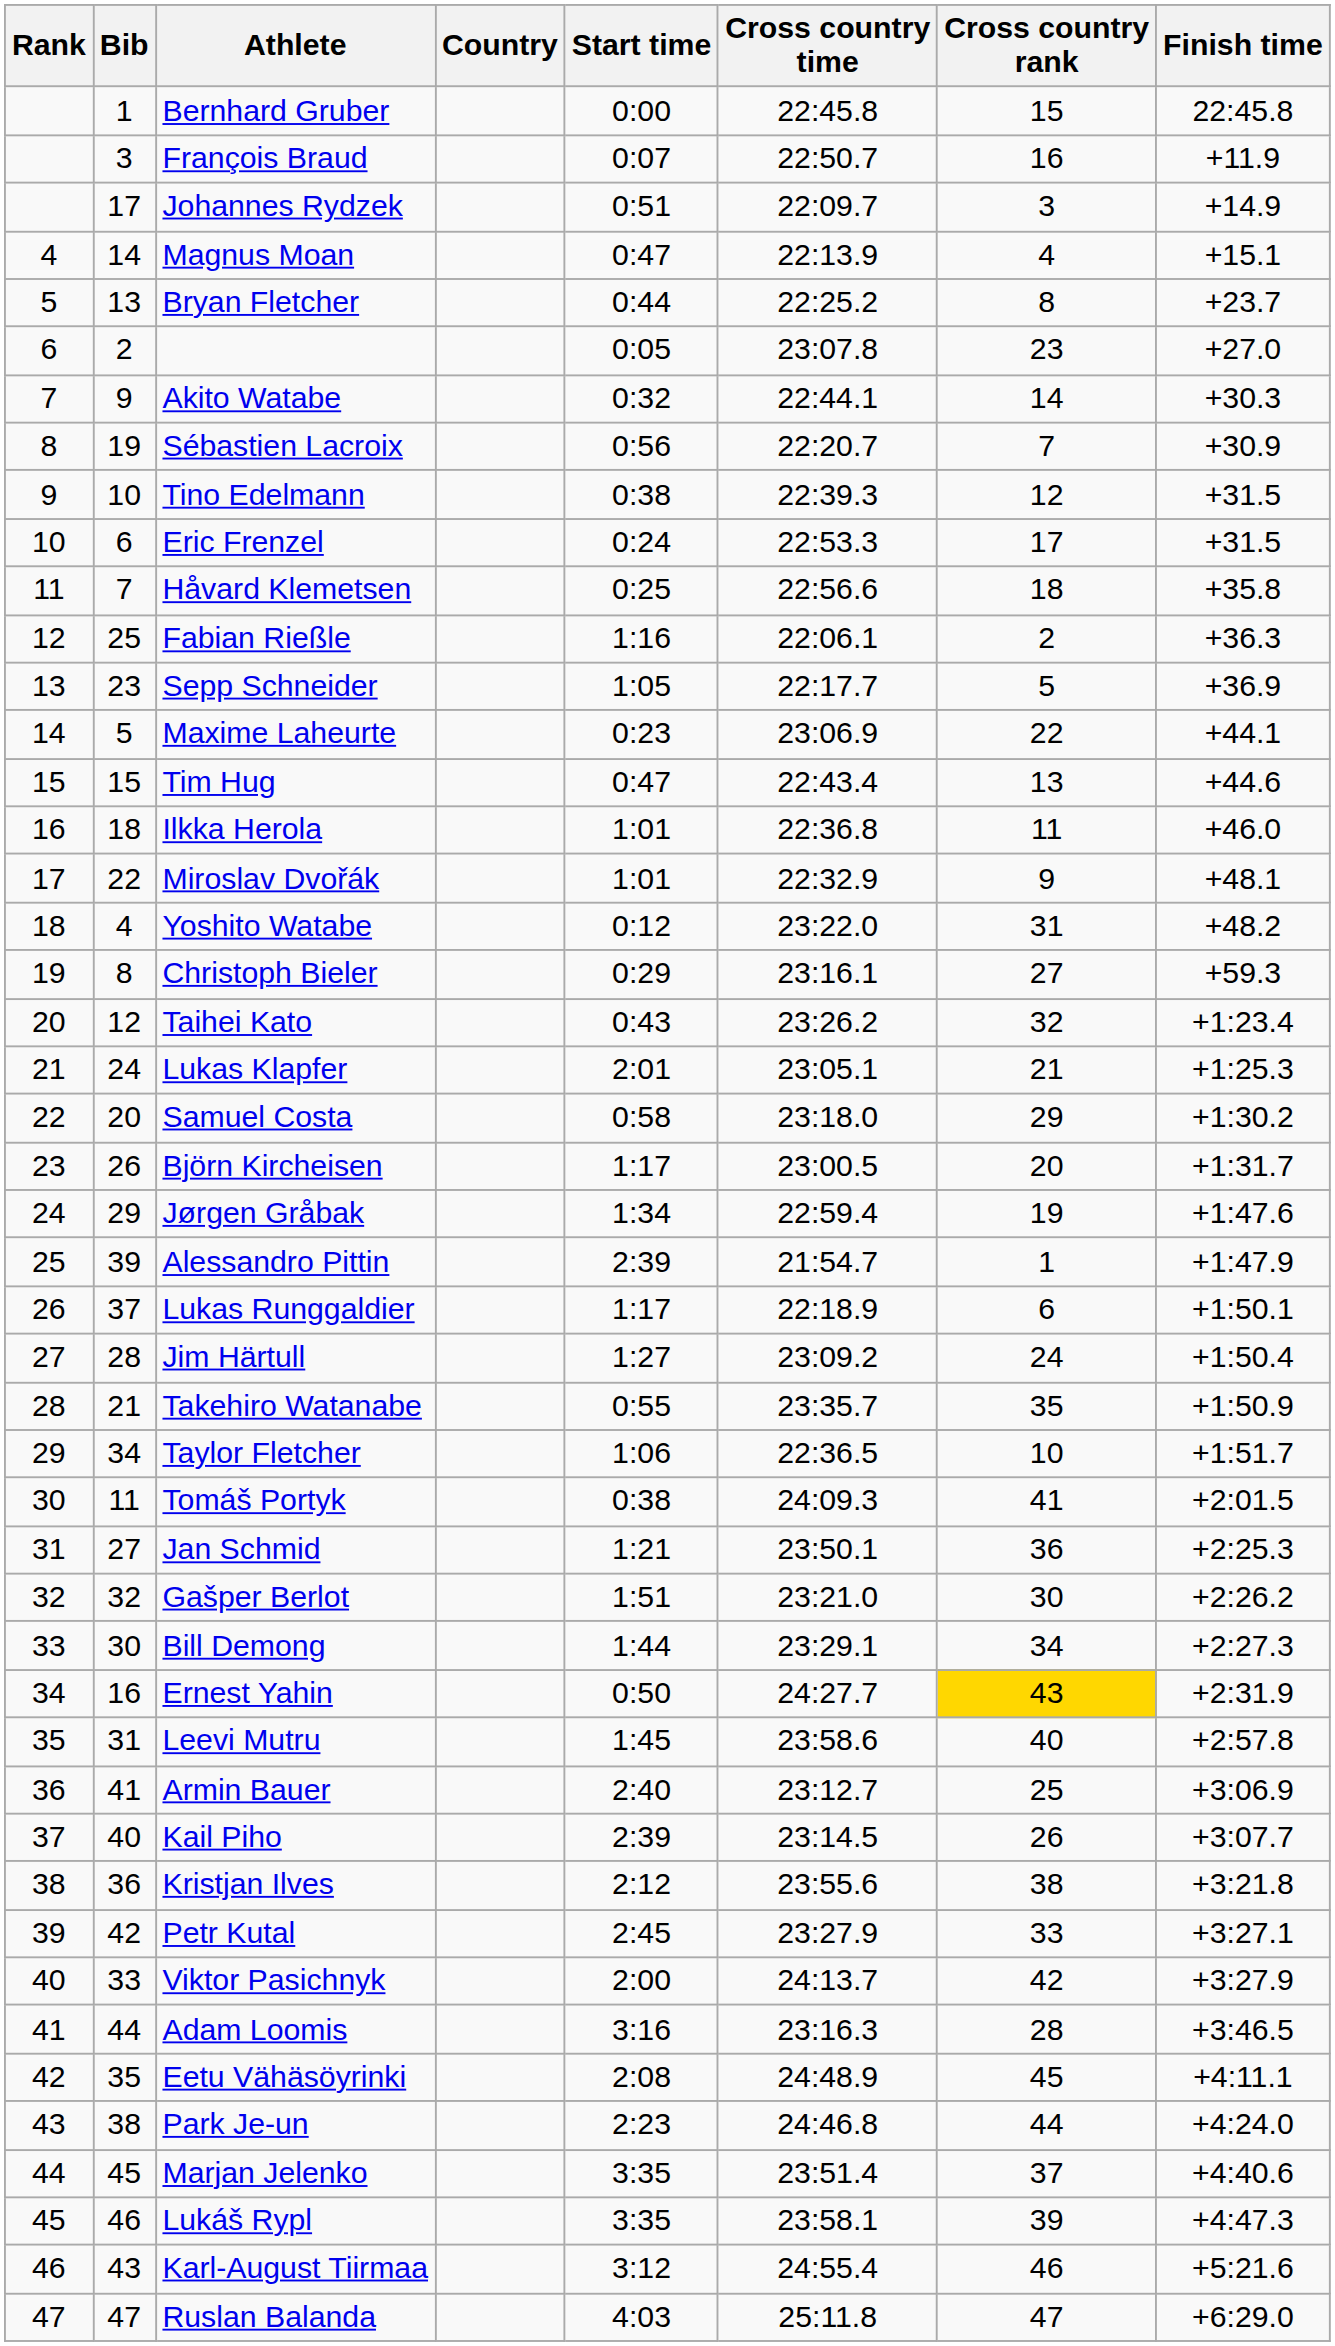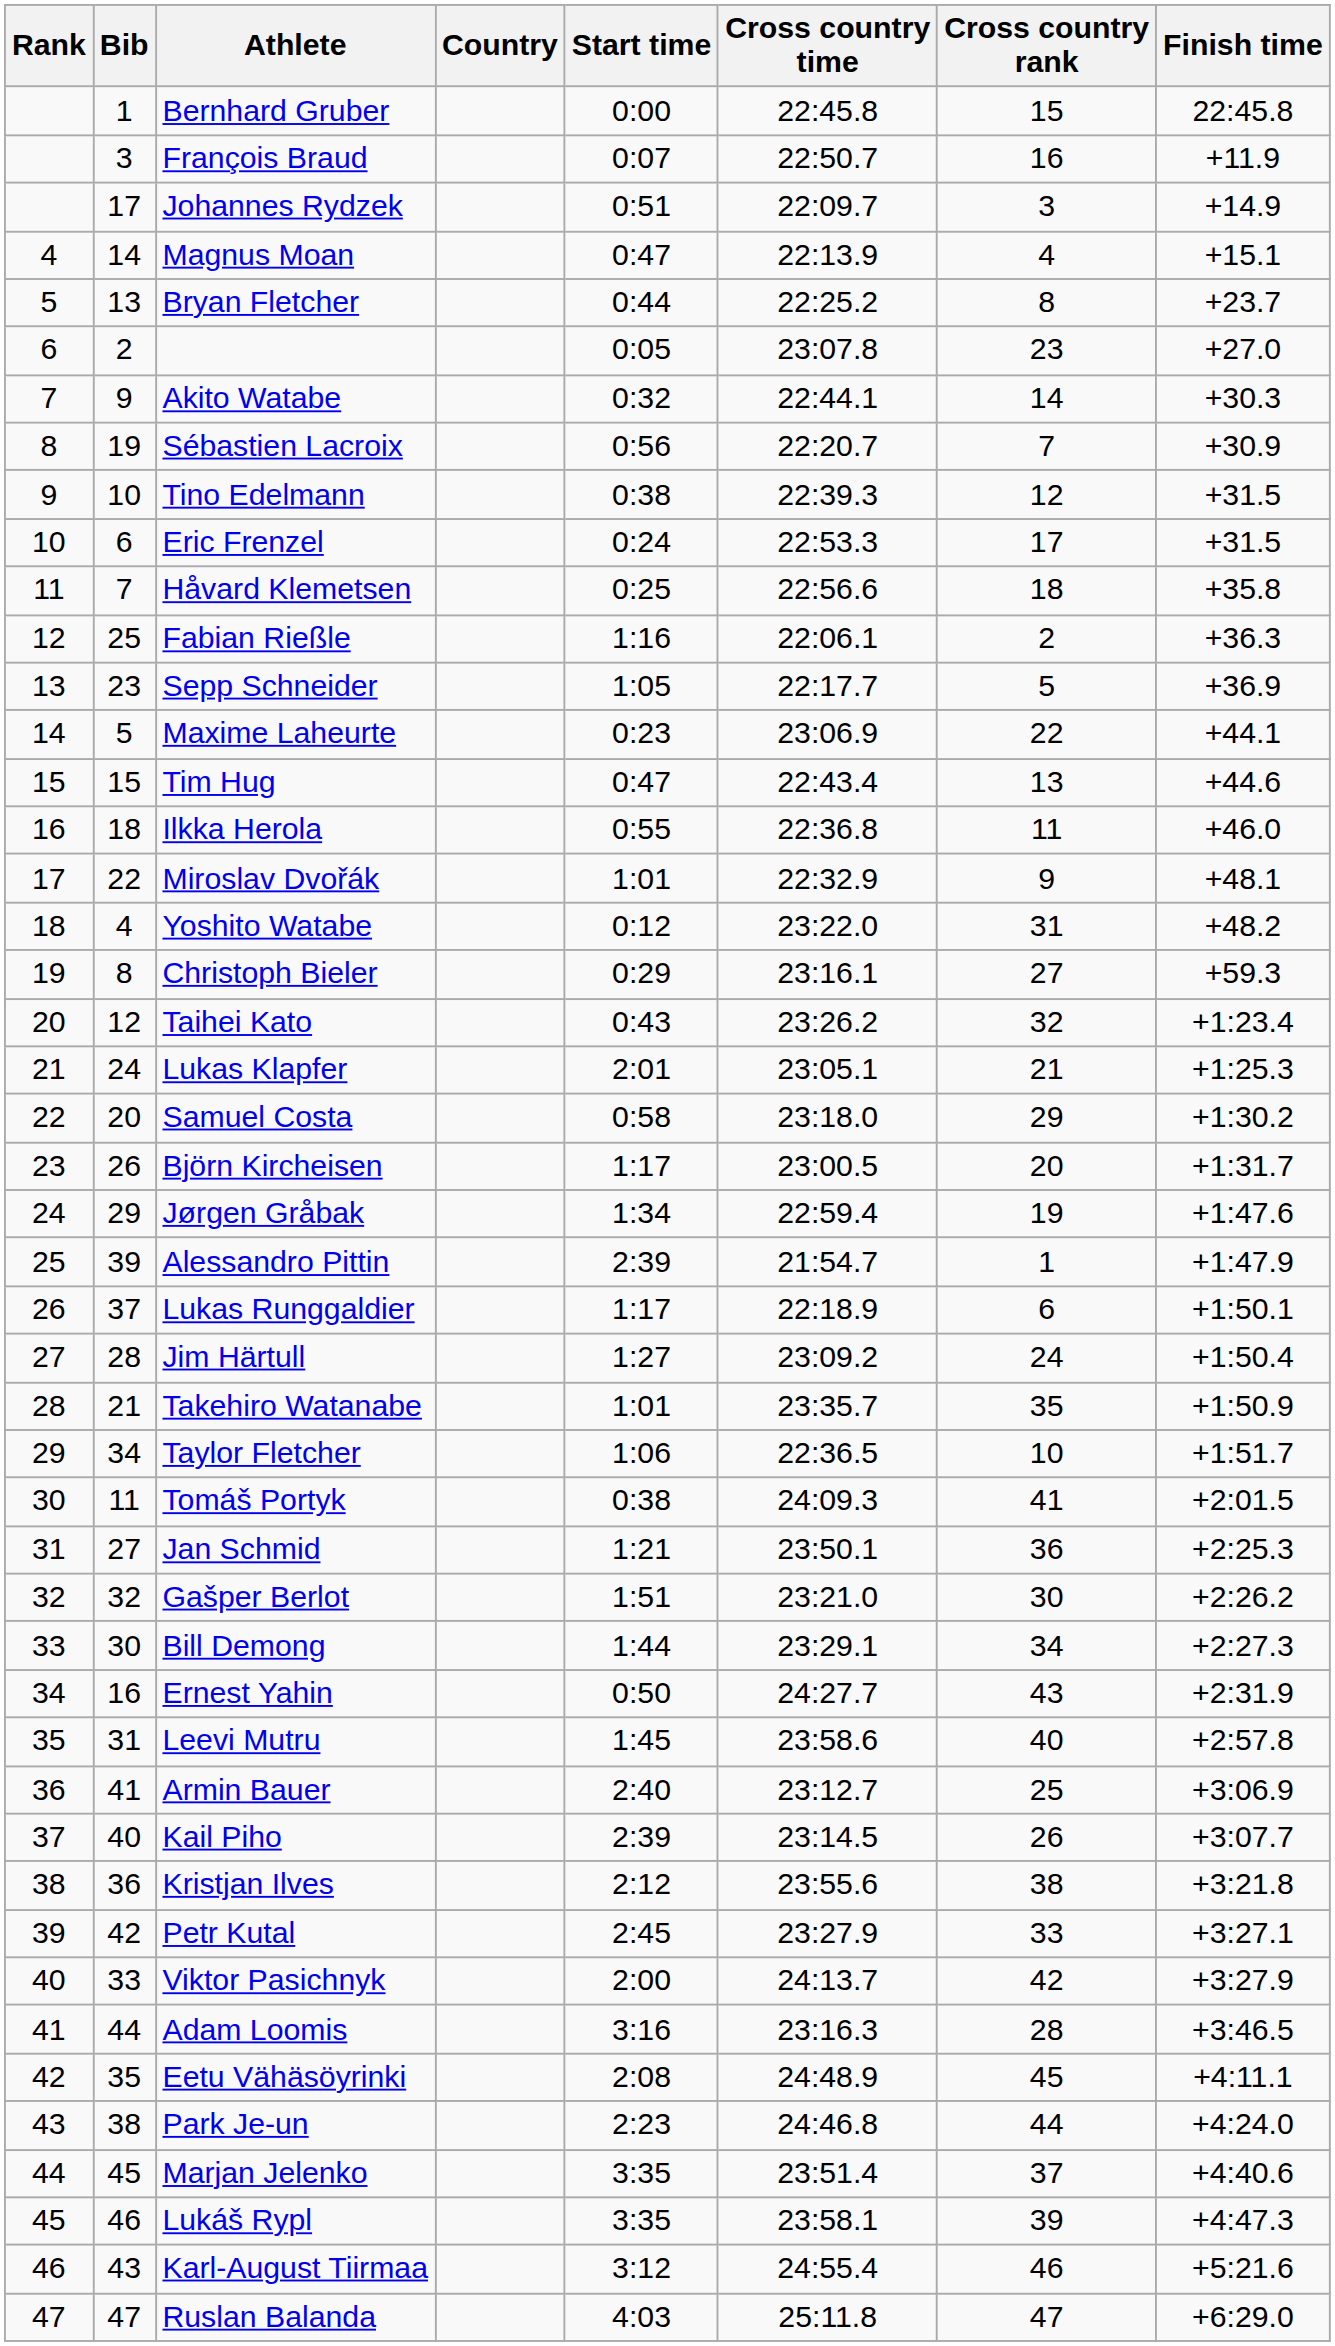Ilkka Herola | Start time: 1:01 -> 0:55
Takehiro Watanabe | Start time: 0:55 -> 1:01
Ernest Yahin | Cross country rank: gold background -> no background
